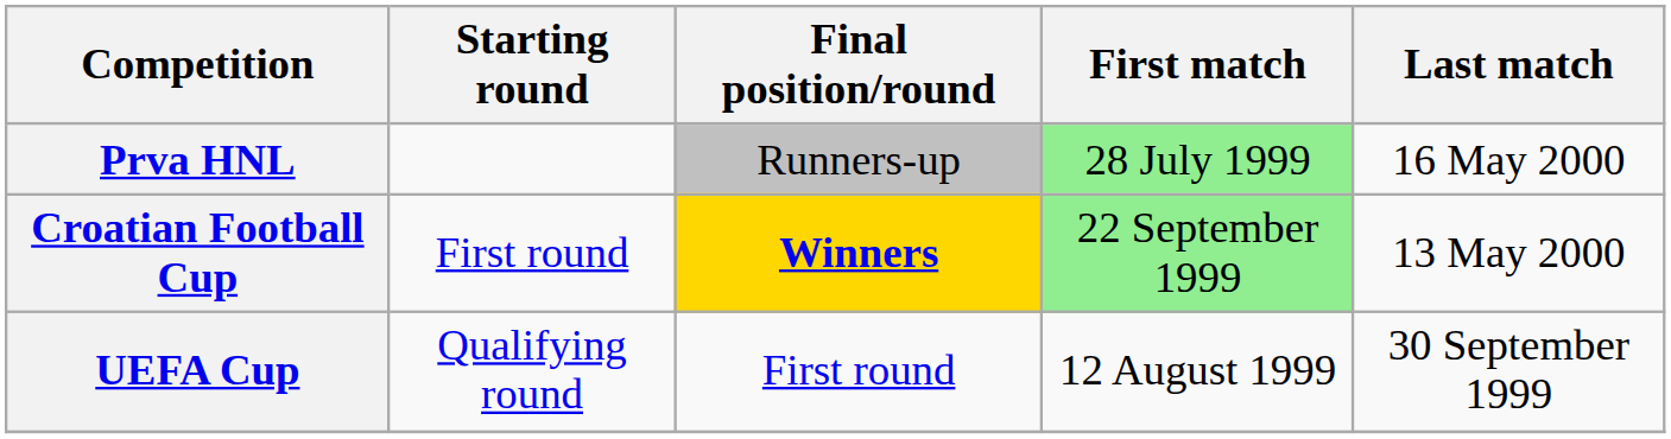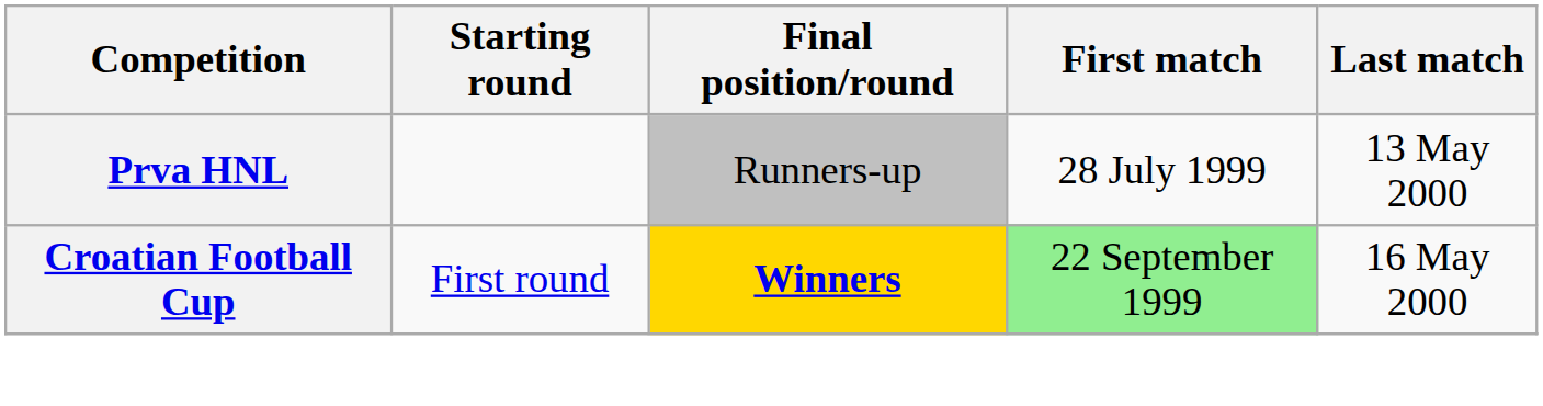Prva HNL | First match: lightgreen background -> no background
Prva HNL | Last match: 16 May 2000 -> 13 May 2000
Croatian Football Cup | Last match: 13 May 2000 -> 16 May 2000
- row: UEFA Cup | Qualifying round | First round | 12 August 1999 | 30 September 1999
